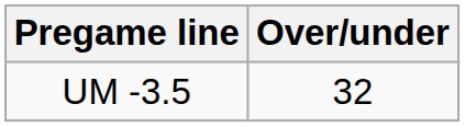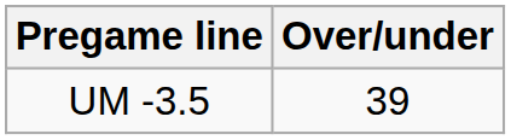UM -3.5 | Over/under: 32 -> 39
